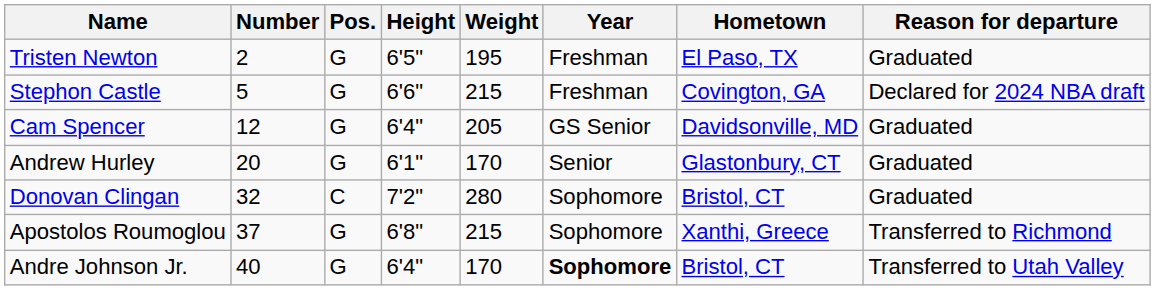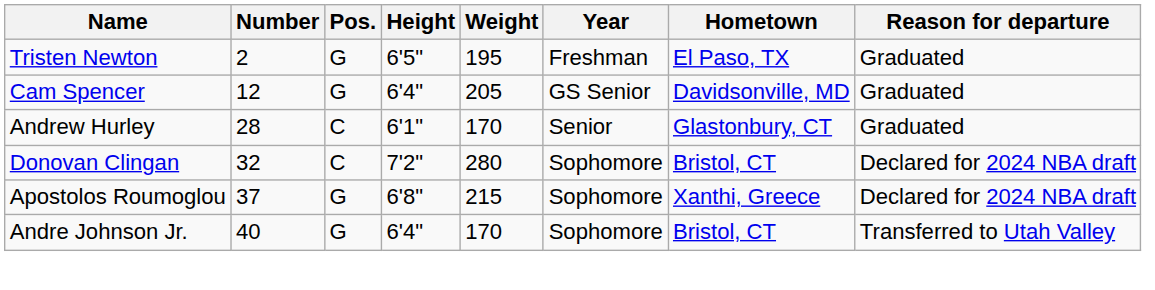- row: Stephon Castle | 5 | G | 6'6" | 215 | Freshman | Covington, GA | Declared for 2024 NBA draft
Andrew Hurley | Number: 20 -> 28
Andrew Hurley | Pos.: G -> C
Donovan Clingan | Reason for departure: Graduated -> Declared for 2024 NBA draft
Apostolos Roumoglou | Reason for departure: Transferred to Richmond -> Declared for 2024 NBA draft
Andre Johnson Jr. | Year: bold -> normal
